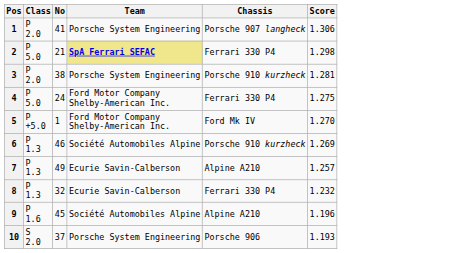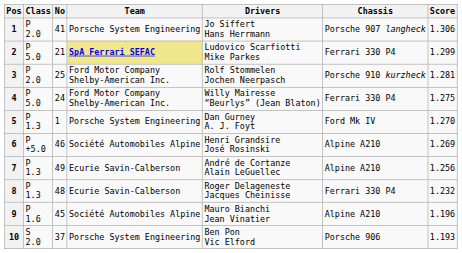+ column: Drivers | Jo Siffert Hans Herrmann | Ludovico Scarfiotti Mike Parkes | Rolf Stommelen Jochen Neerpasch | Willy Mairesse “Beurlys” (Jean Blaton) | Dan Gurney A. J. Foyt | Henri Grandsire José Rosinski | André de Cortanze Alain LeGuellec | Roger Delageneste Jacques Cheinisse | Mauro Bianchi Jean Vinatier | Ben Pon Vic Elford
2 | Score: 1.298 -> 1.299
3 | No: 38 -> 25
3 | Team: Porsche System Engineering -> Ford Motor Company Shelby-American Inc.
5 | Class: P +5.0 -> P 1.3
5 | Team: Ford Motor Company Shelby-American Inc. -> Porsche System Engineering
6 | Class: P 1.3 -> P +5.0
6 | Chassis: Porsche 910 kurzheck -> Alpine A210
7 | Score: 1.257 -> 1.256
8 | No: 32 -> 48
